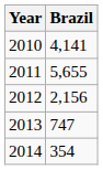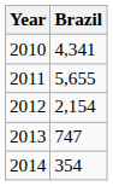2010 | Brazil: 4,141 -> 4,341
2012 | Brazil: 2,156 -> 2,154
